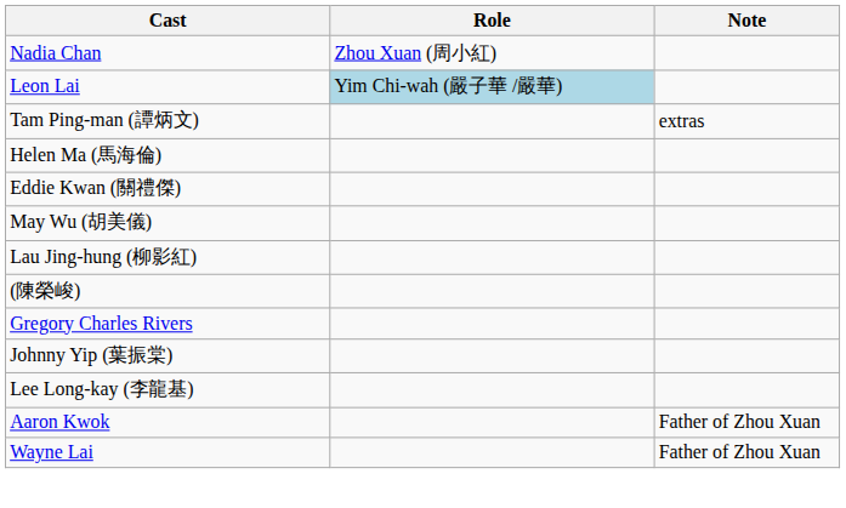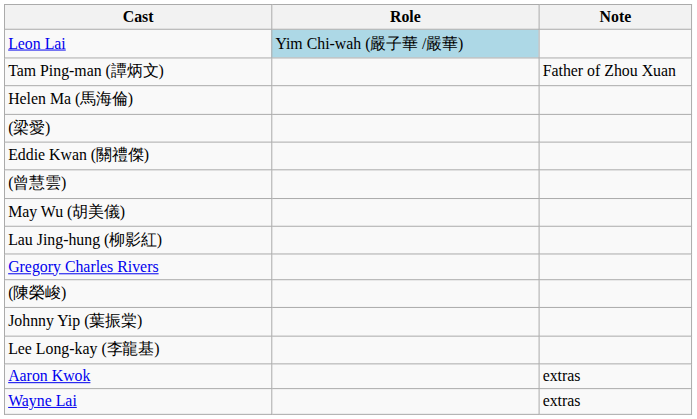- row: Nadia Chan | Zhou Xuan (周小紅)
Tam Ping-man (譚炳文) | Note: extras -> Father of Zhou Xuan
+ row: (梁愛)
+ row: (曾慧雲)
rows swapped: (陳榮峻) <-> Gregory Charles Rivers
Aaron Kwok | Note: Father of Zhou Xuan -> extras
Wayne Lai | Note: Father of Zhou Xuan -> extras
